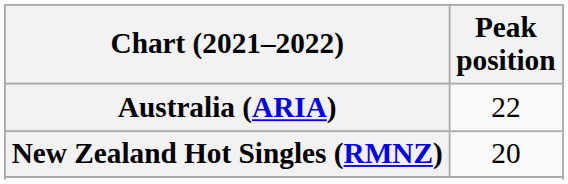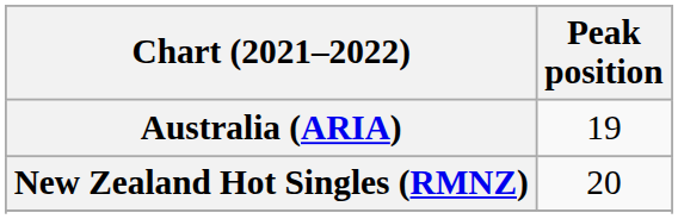Australia (ARIA) | Peak position: 22 -> 19
